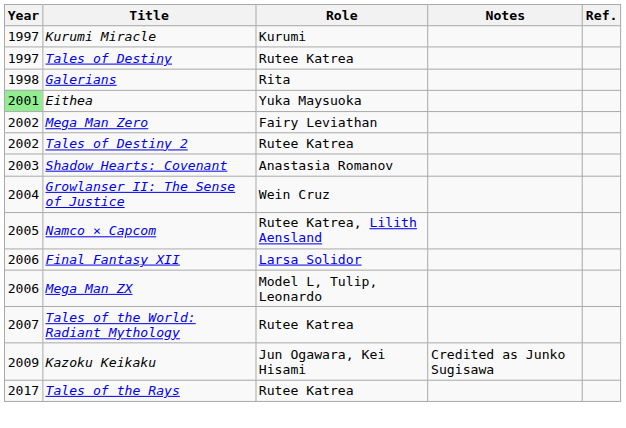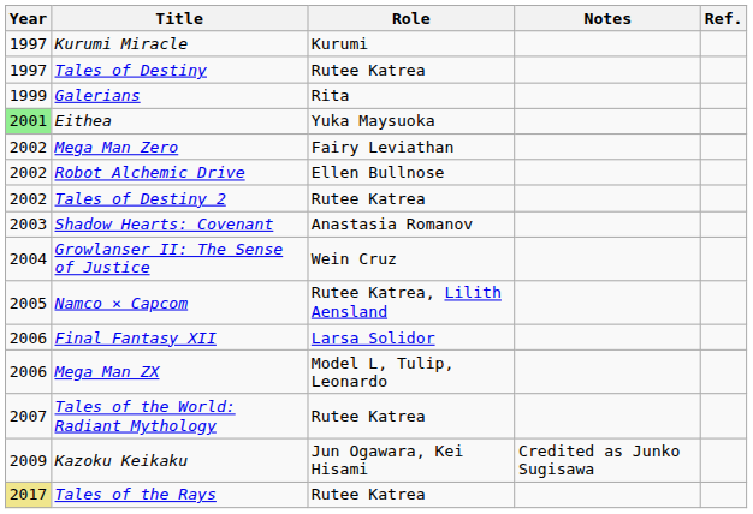Galerians | Year: 1998 -> 1999
+ row: 2002 | Robot Alchemic Drive | Ellen Bullnose
Tales of the Rays | Year: no background -> khaki background
